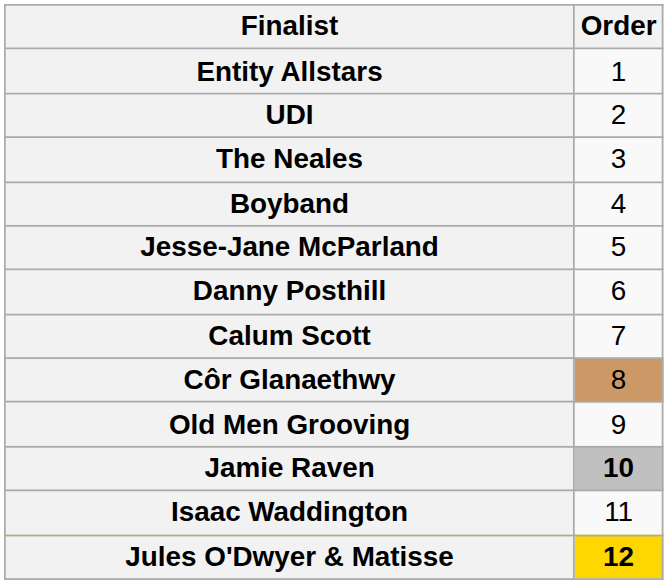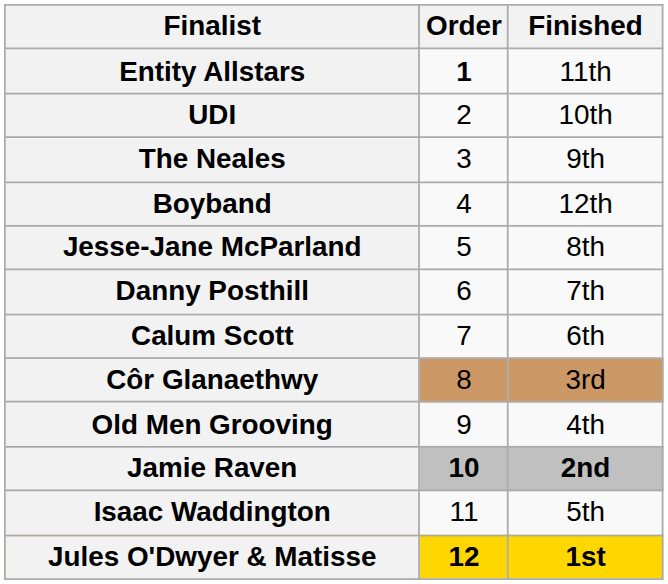+ column: Finished | 11th | 10th | 9th | 12th | 8th | 7th | 6th | 3rd | 4th | 2nd | 5th | 1st
Entity Allstars | Order: normal -> bold
